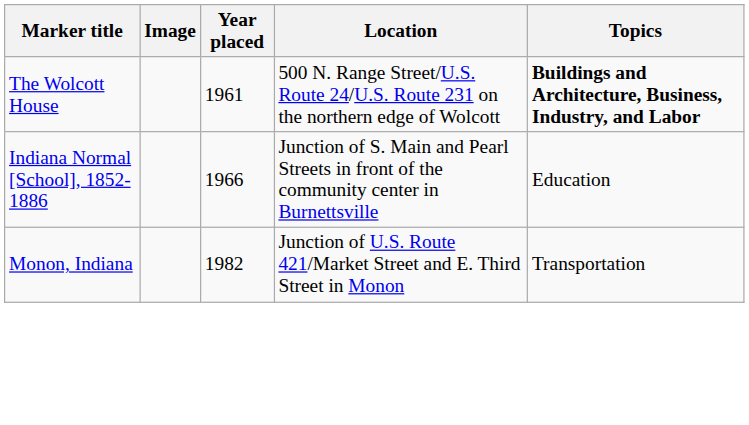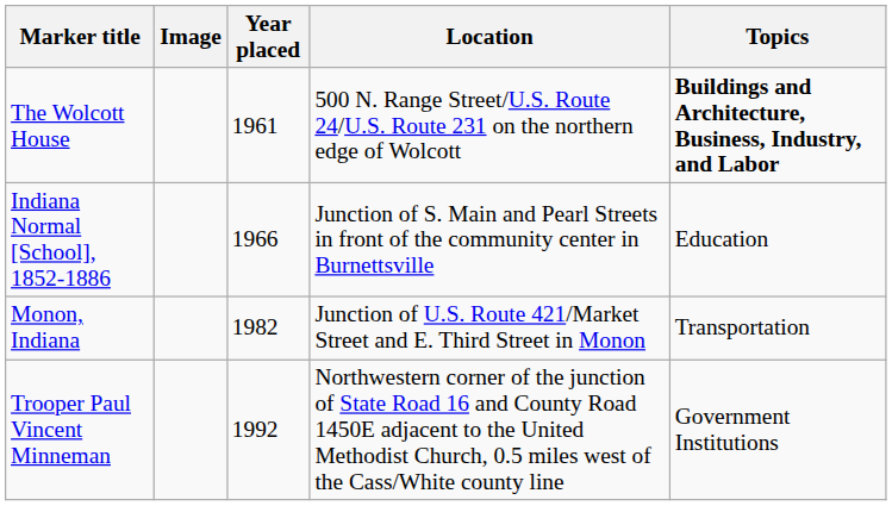+ row: Trooper Paul Vincent Minneman | 1992 | Northwestern corner of the junction of State Road 16 and County Road 1450E adjacent to the United Methodist Church, 0.5 miles west of the Cass/White county line | Government Institutions
